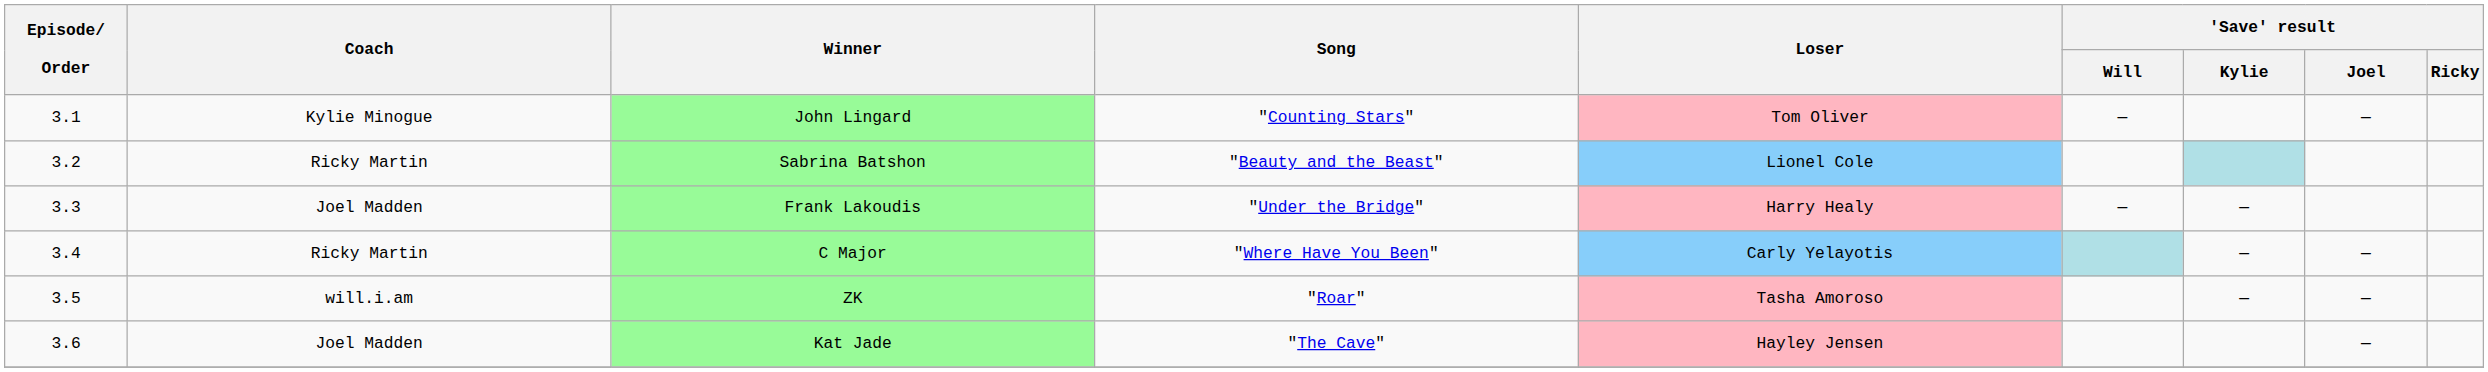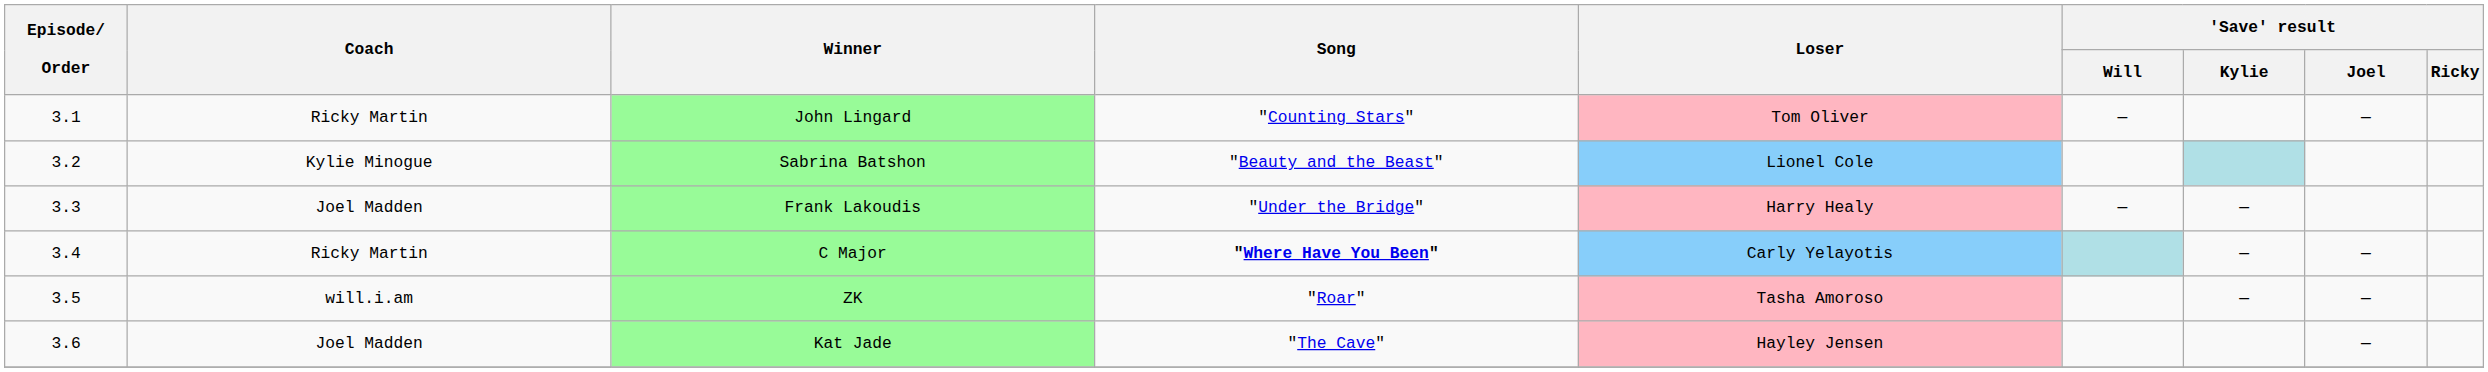John Lingard | Coach: Kylie Minogue -> Ricky Martin
Sabrina Batshon | Coach: Ricky Martin -> Kylie Minogue
C Major | Song: normal -> bold
